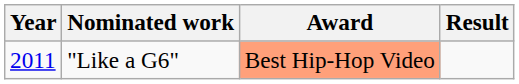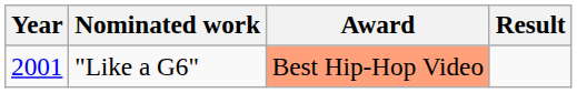"Like a G6" | Year: 2011 -> 2001
